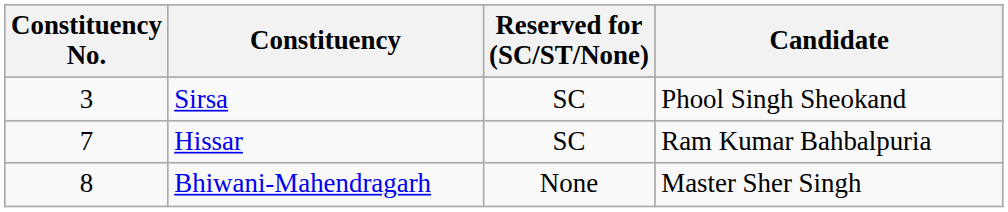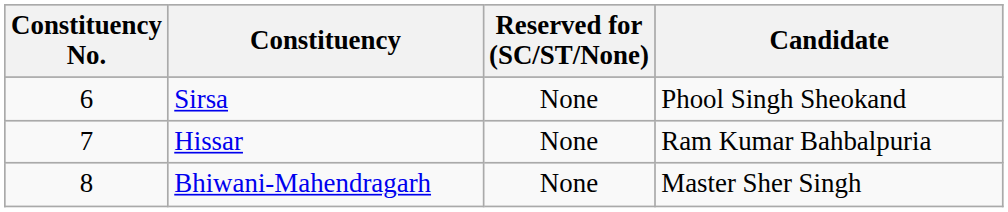Sirsa | Constituency No.: 3 -> 6
Sirsa | Reserved for (SC/ST/None): SC -> None
Hissar | Reserved for (SC/ST/None): SC -> None
